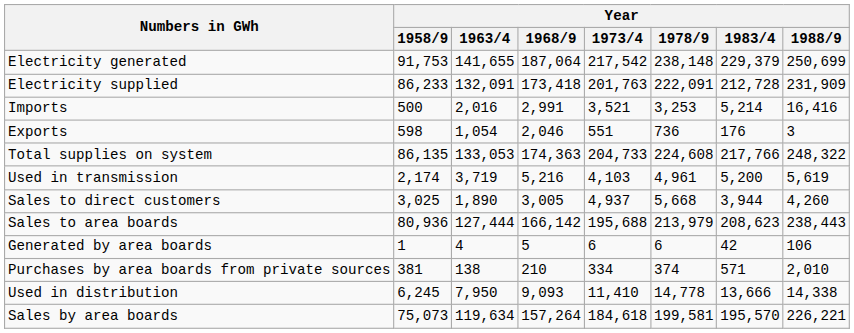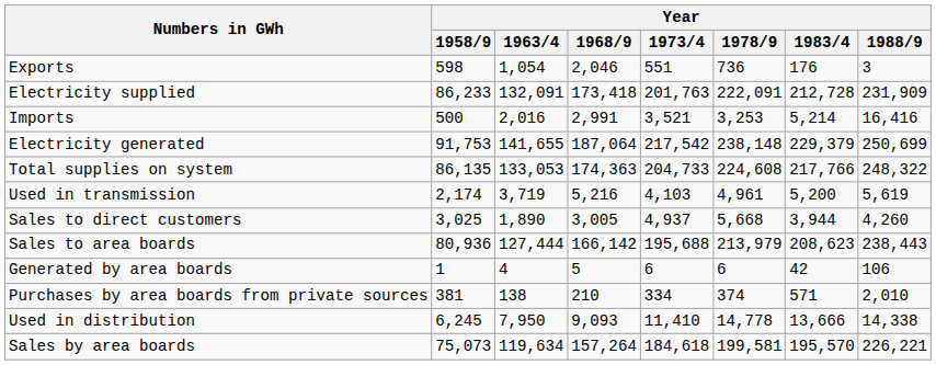rows swapped: Electricity generated <-> Exports
